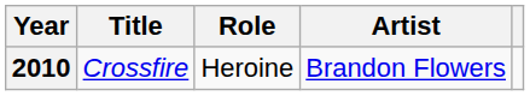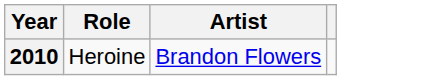- column: Title | Crossfire
